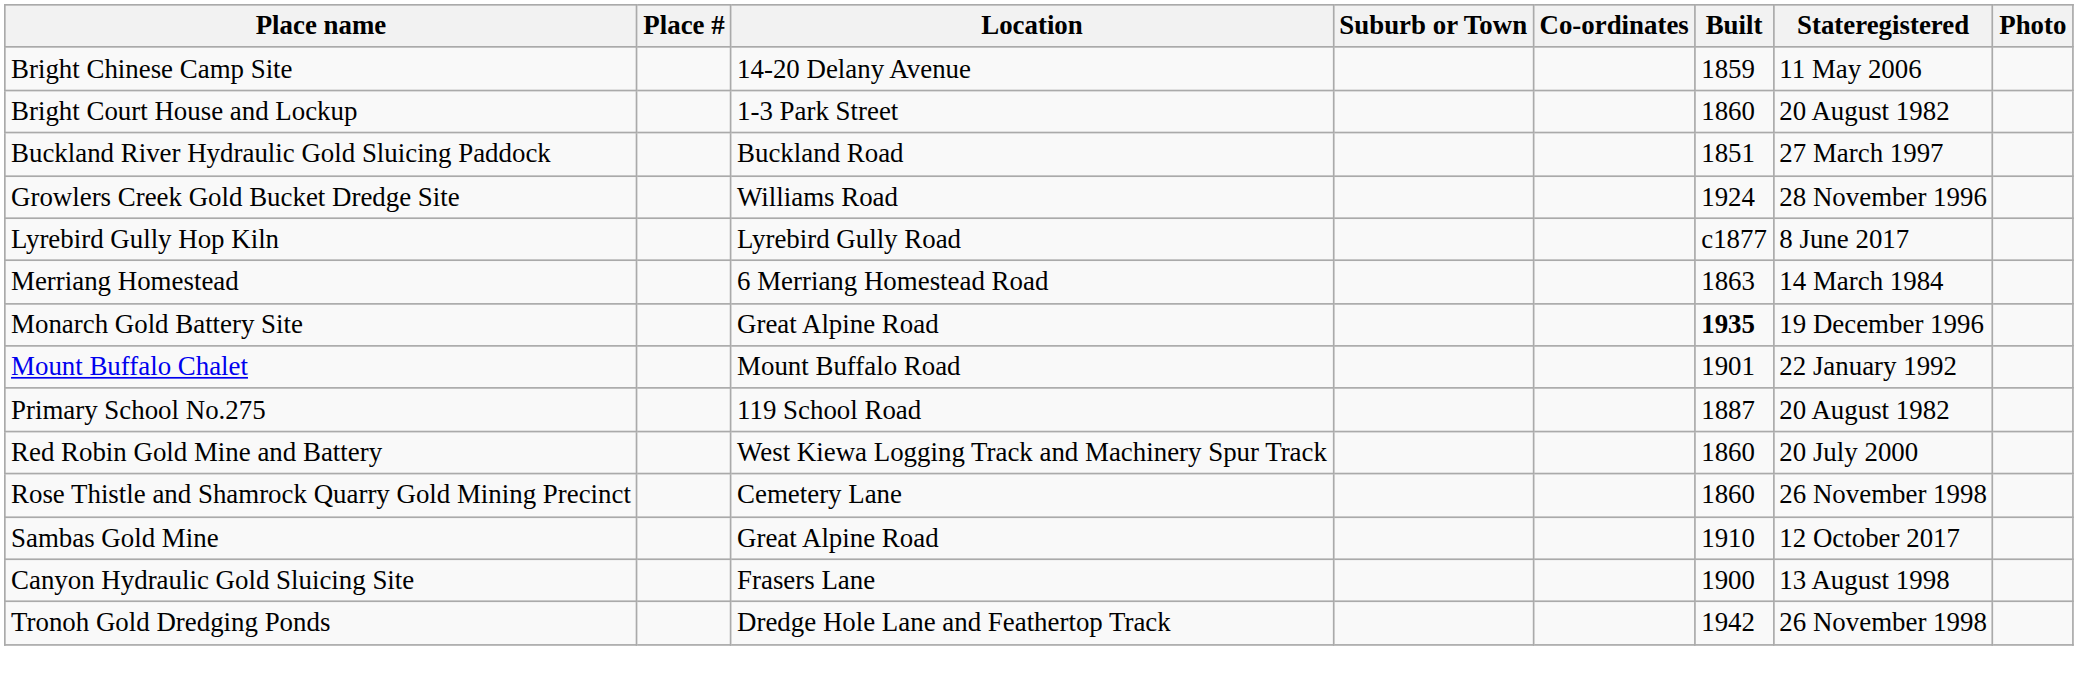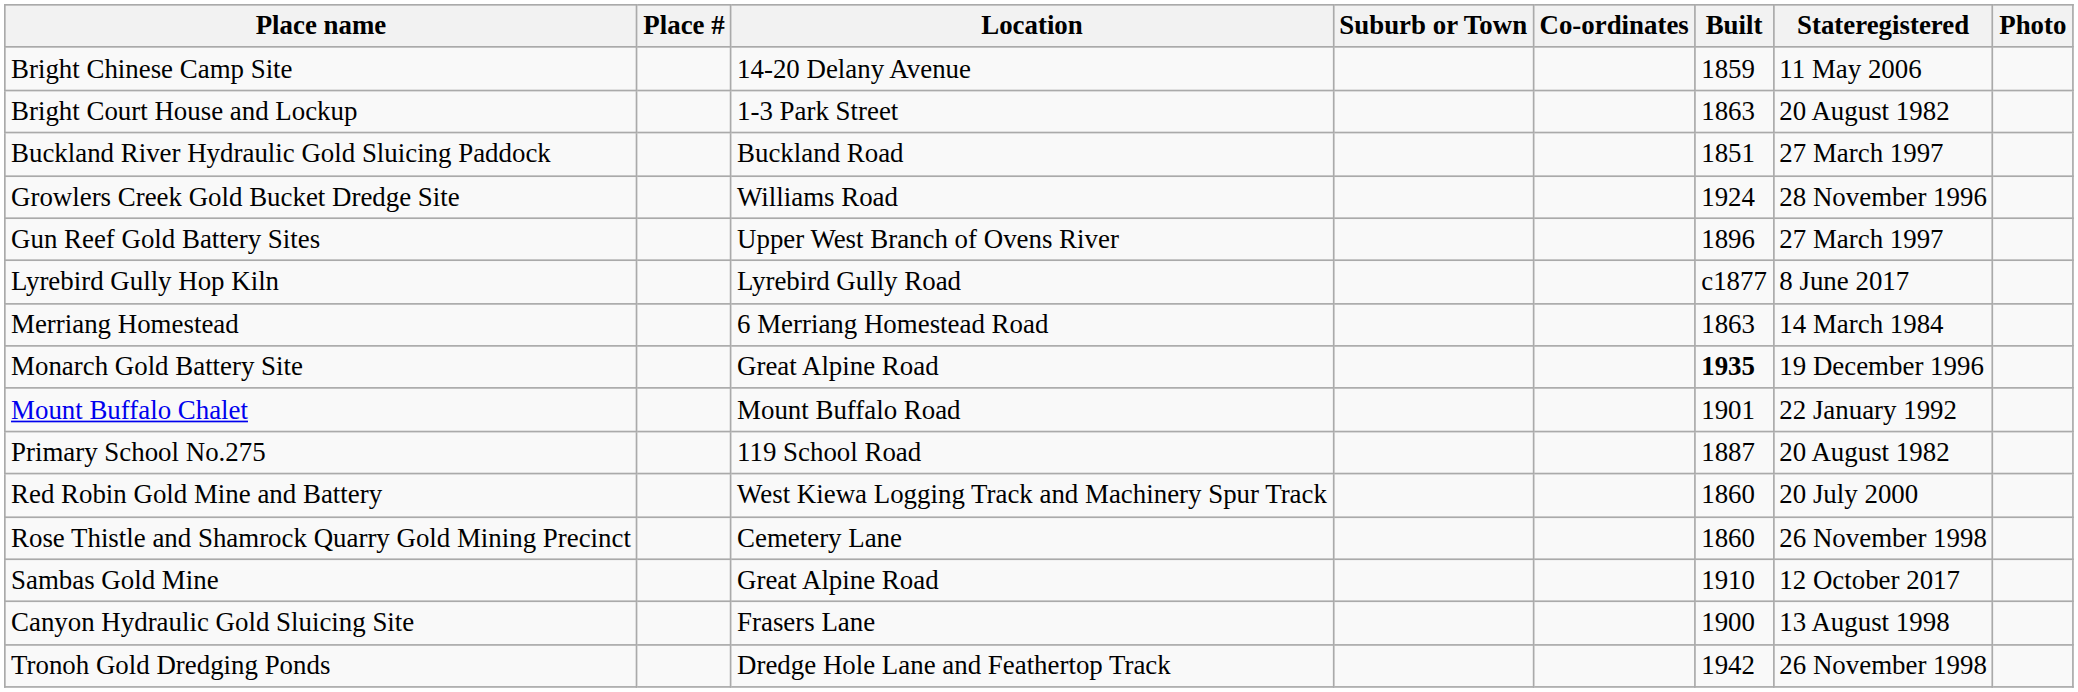Bright Court House and Lockup | Built: 1860 -> 1863
+ row: Gun Reef Gold Battery Sites | Upper West Branch of Ovens River | 1896 | 27 March 1997
